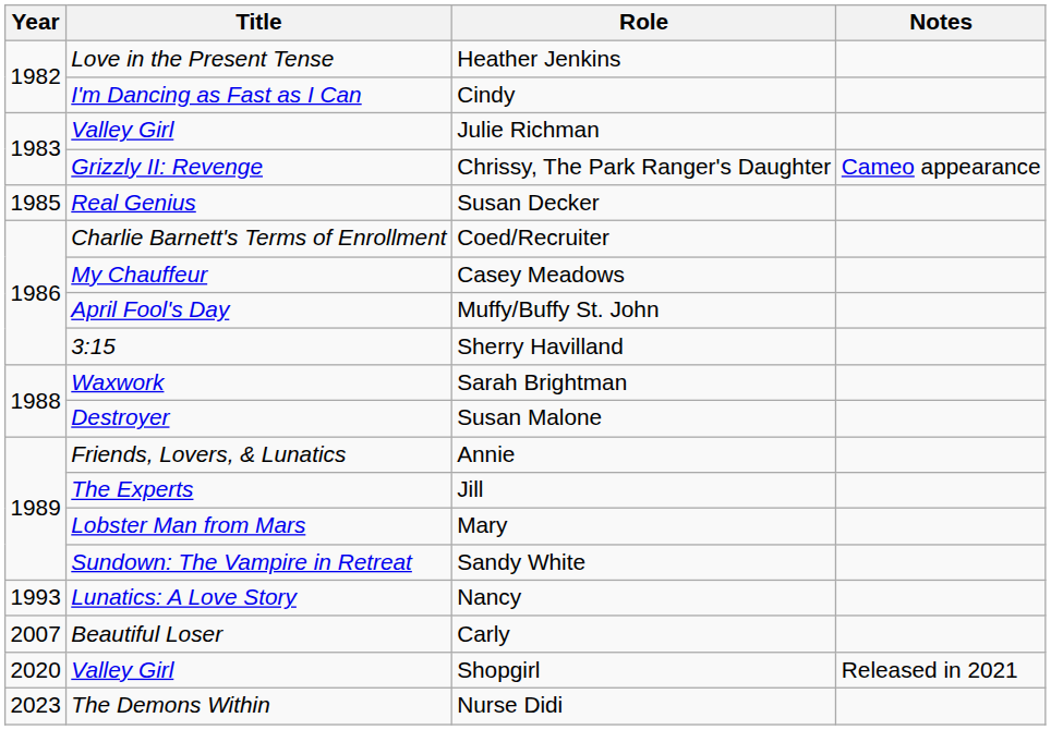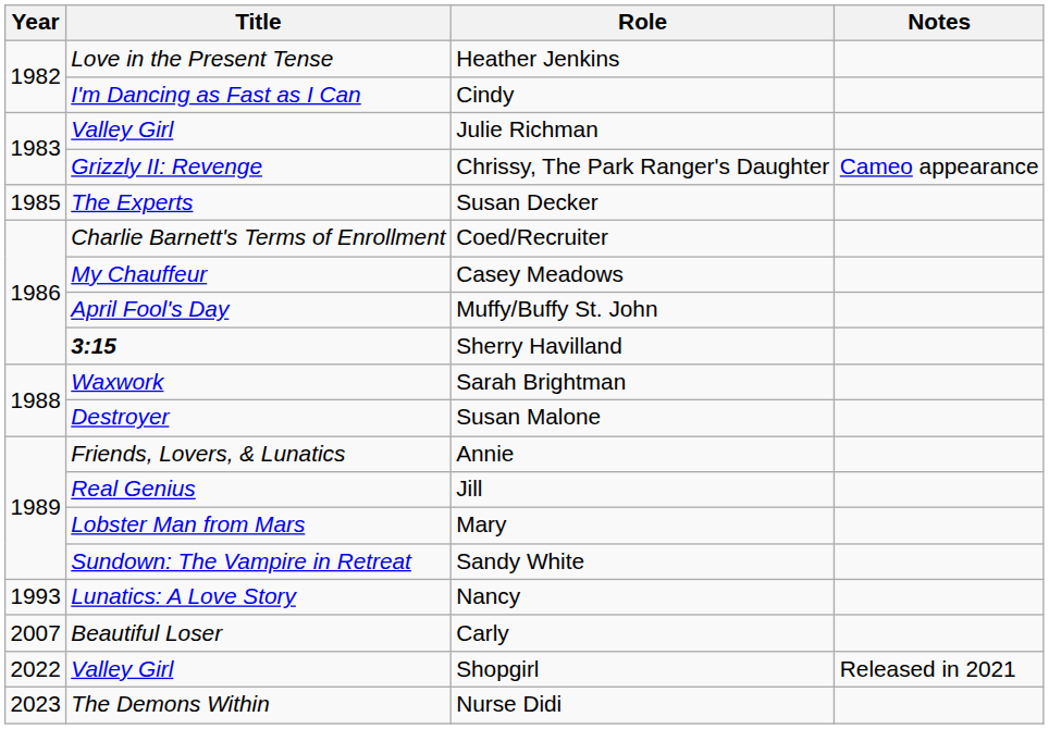Susan Decker | Title: Real Genius -> The Experts
Sherry Havilland | Title: normal -> bold
Jill | Title: The Experts -> Real Genius
Shopgirl | Year: 2020 -> 2022
